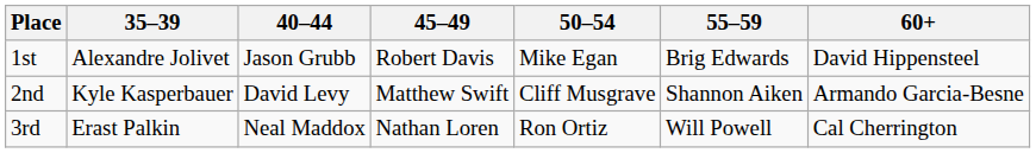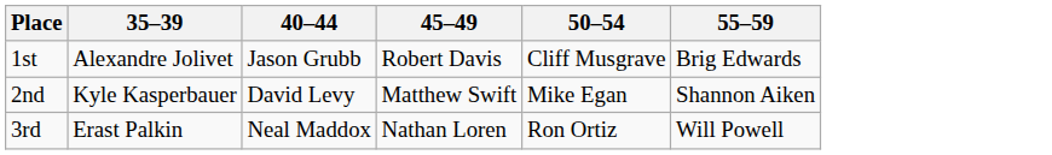- column: 60+ | David Hippensteel | Armando Garcia-Besne | Cal Cherrington
1st | 50–54: Mike Egan -> Cliff Musgrave
2nd | 50–54: Cliff Musgrave -> Mike Egan
